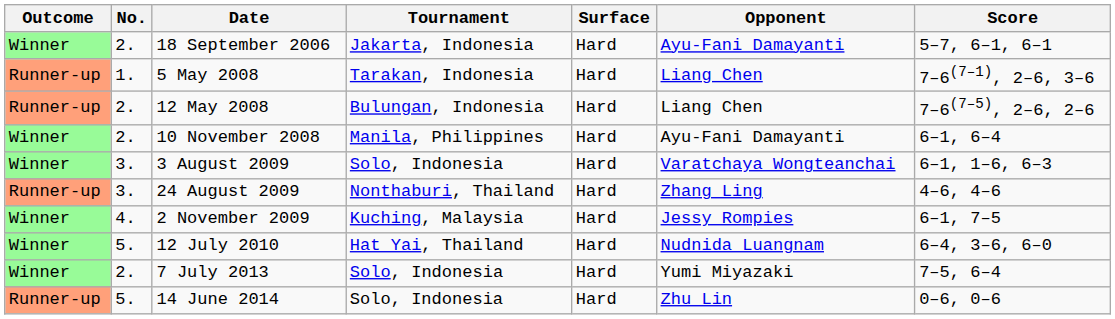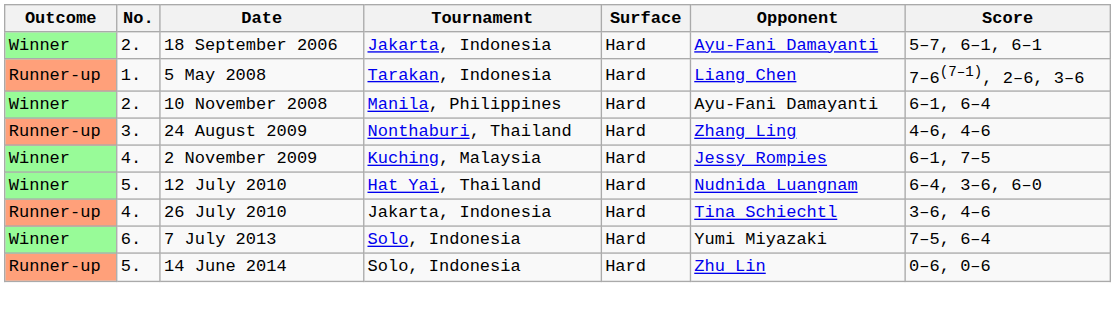- row: Runner-up | 2. | 12 May 2008 | Bulungan, Indonesia | Hard | Liang Chen | 7–6(7–5), 2–6, 2–6
- row: Winner | 3. | 3 August 2009 | Solo, Indonesia | Hard | Varatchaya Wongteanchai | 6–1, 1–6, 6–3
+ row: Runner-up | 4. | 26 July 2010 | Jakarta, Indonesia | Hard | Tina Schiechtl | 3–6, 4–6
7 July 2013 | No.: 2. -> 6.
